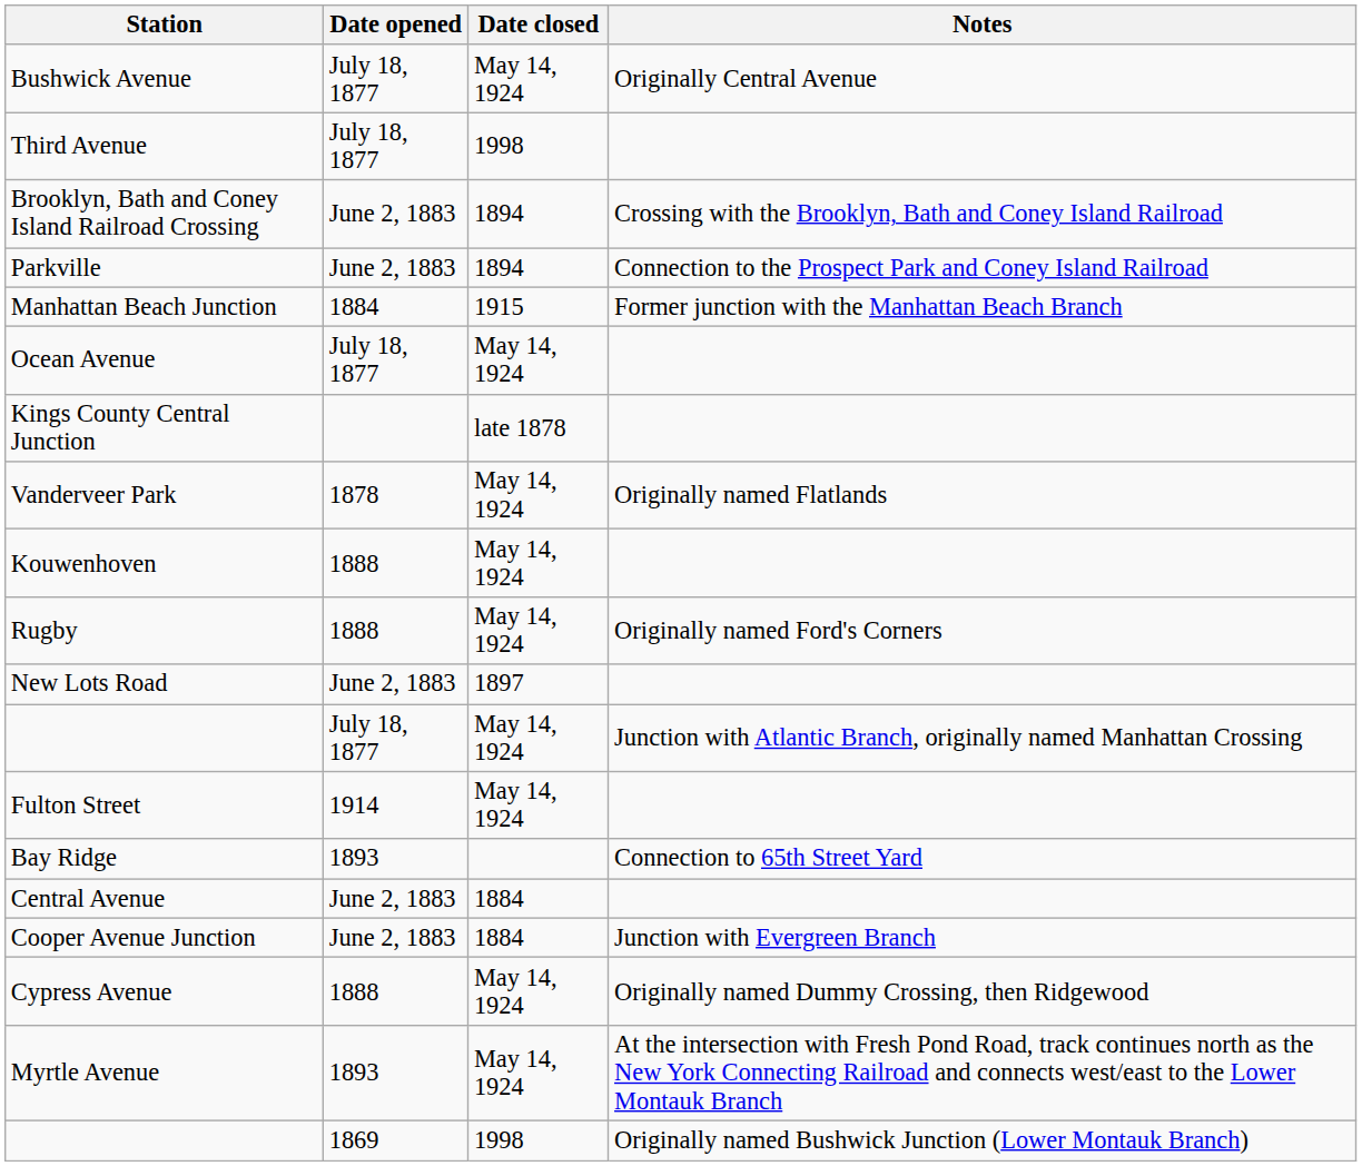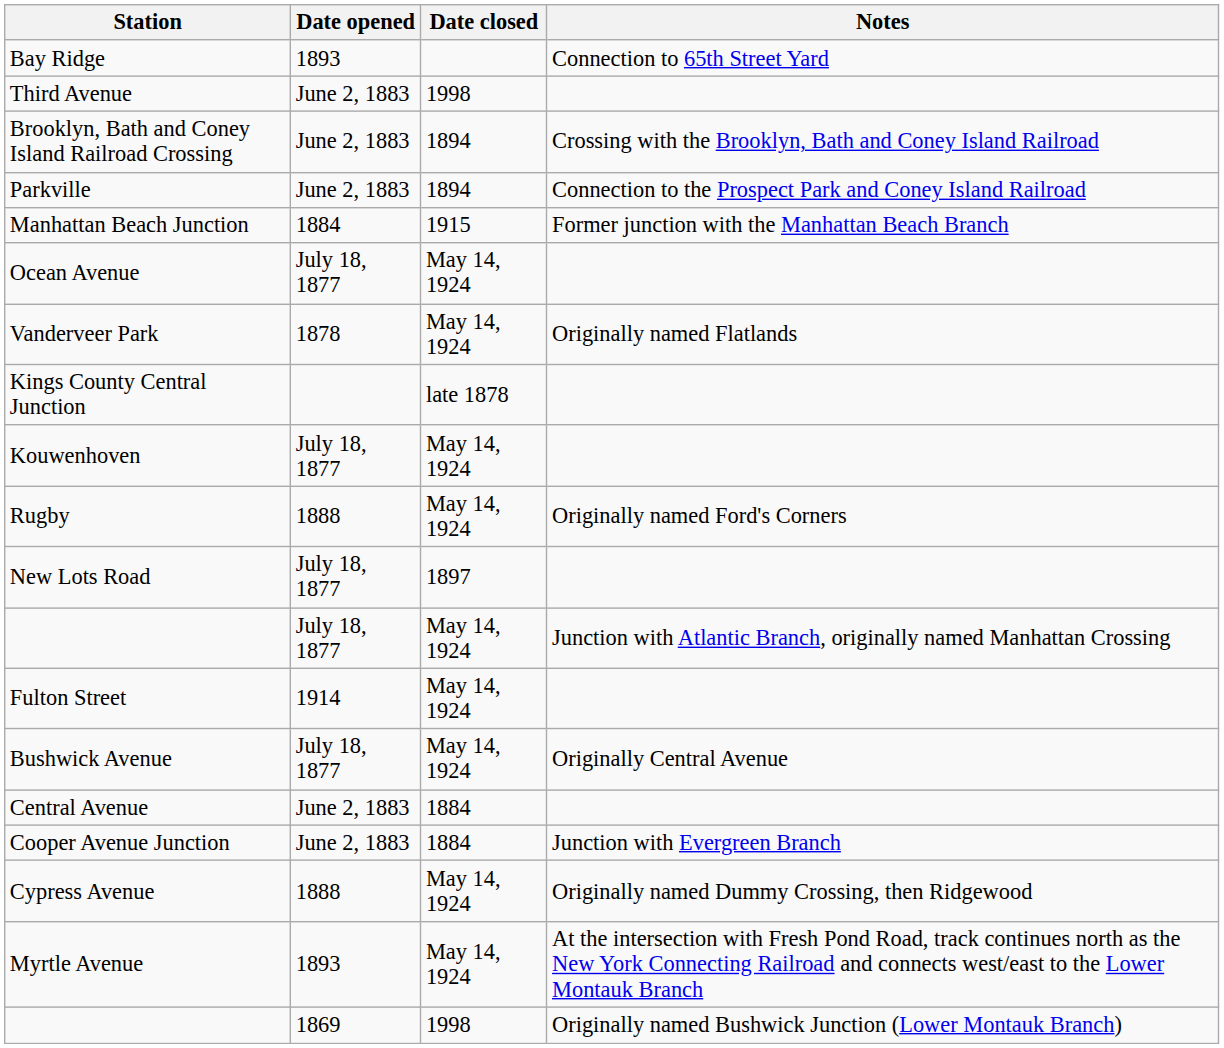rows swapped: Bay Ridge <-> Bushwick Avenue
Third Avenue | Date opened: July 18, 1877 -> June 2, 1883
rows swapped: Kings County Central Junction <-> Vanderveer Park
Kouwenhoven | Date opened: 1888 -> July 18, 1877
New Lots Road | Date opened: June 2, 1883 -> July 18, 1877
